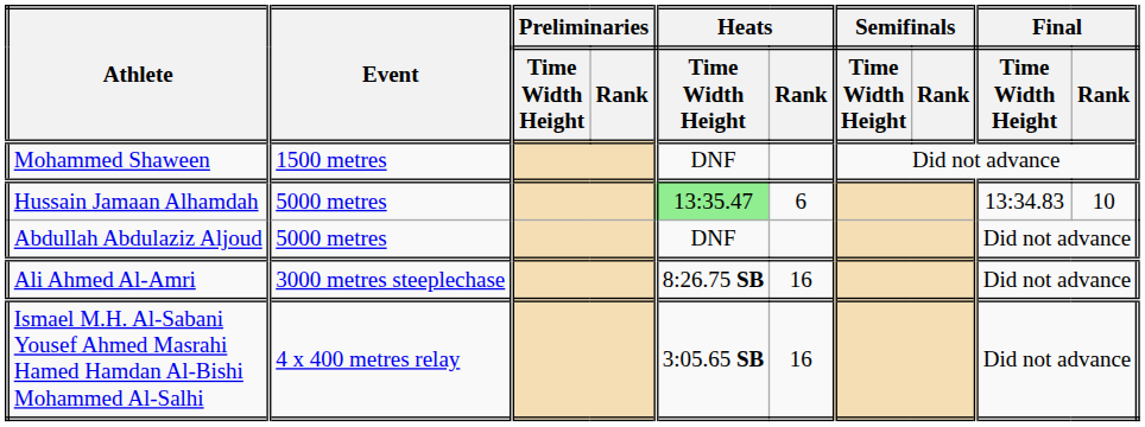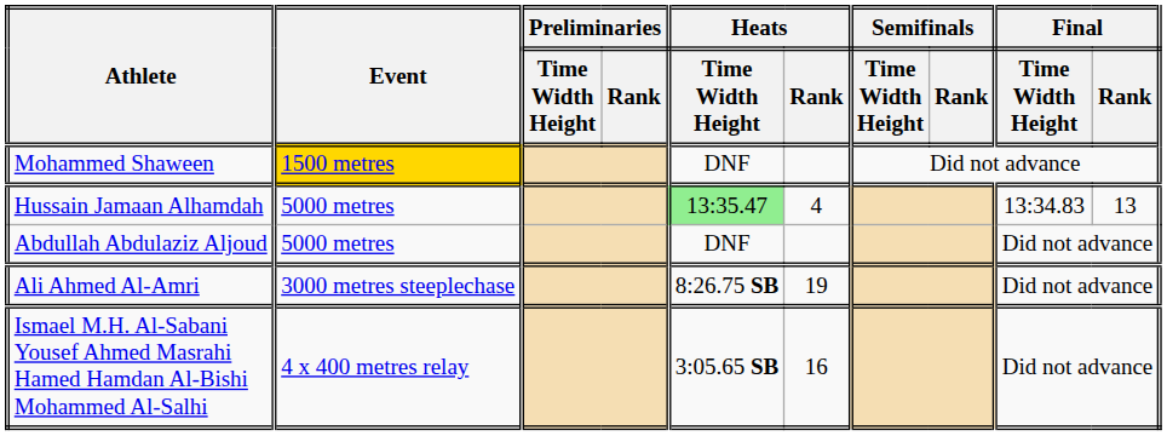Mohammed Shaween | Event: no background -> gold background
Hussain Jamaan Alhamdah | Heats / Rank: 6 -> 4
Hussain Jamaan Alhamdah | Final / Rank: 10 -> 13
Ali Ahmed Al-Amri | Heats / Rank: 16 -> 19
